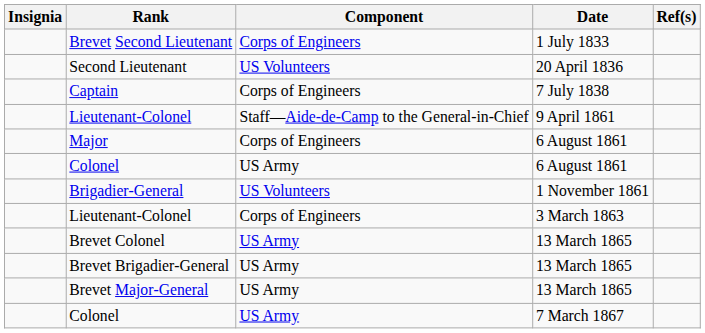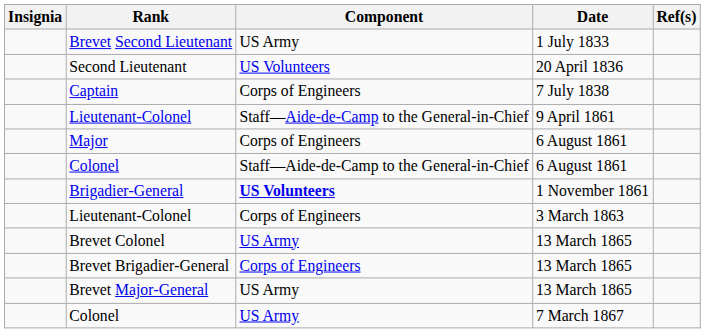Brevet Second Lieutenant | Component: Corps of Engineers -> US Army
Colonel / 6 August 1861 | Component: US Army -> Staff—Aide-de‑Camp to the General-in‑Chief
Brigadier‑General | Component: normal -> bold
Brevet Brigadier‑General | Component: US Army -> Corps of Engineers
